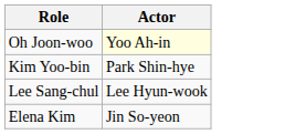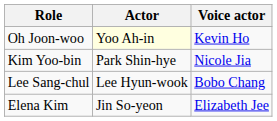+ column: Voice actor | Kevin Ho | Nicole Jia | Bobo Chang | Elizabeth Jee
